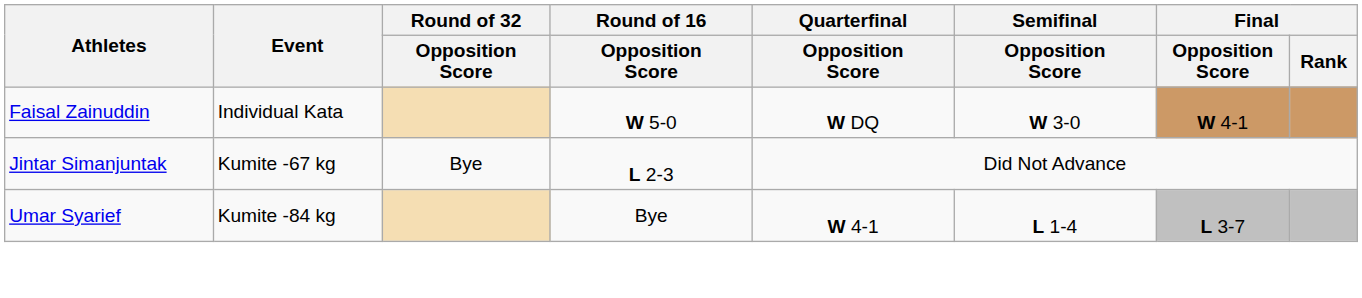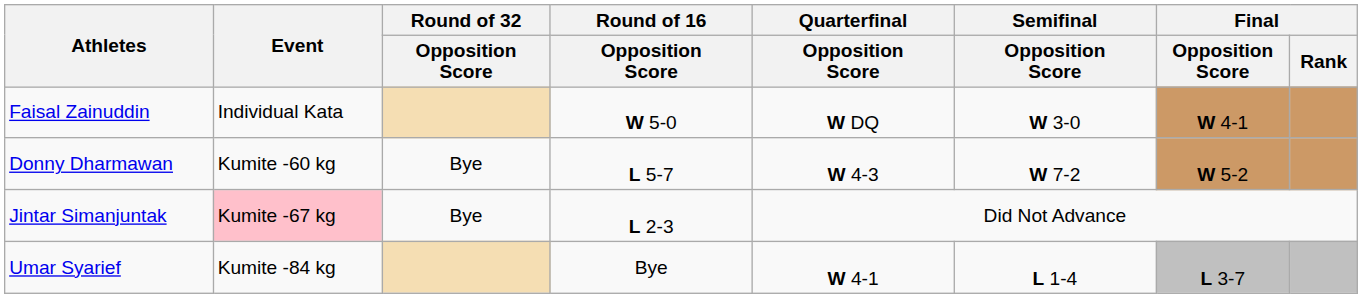+ row: Donny Dharmawan | Kumite -60 kg | Bye | L 5-7 | W 4-3 | W 7-2 | W 5-2
Jintar Simanjuntak | Event: no background -> pink background
